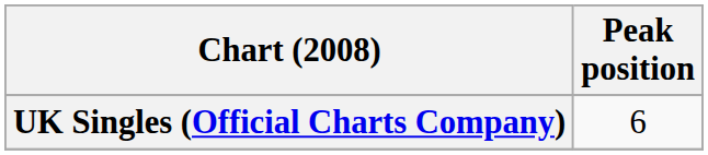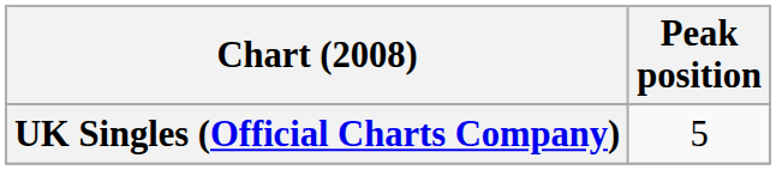UK Singles (Official Charts Company) | Peak position: 6 -> 5
